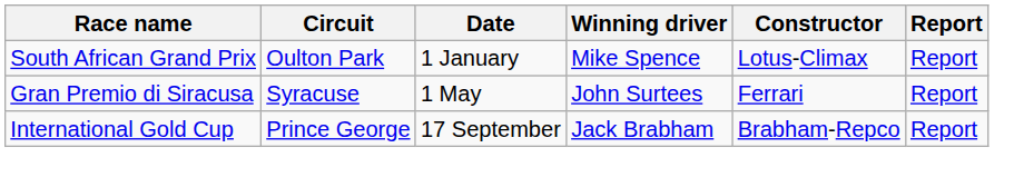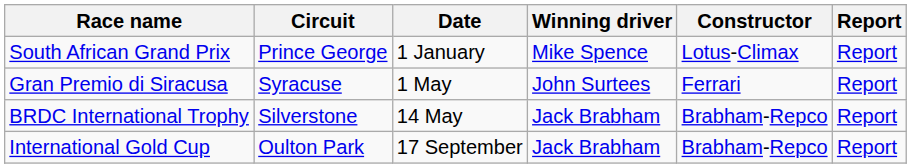South African Grand Prix | Circuit: Oulton Park -> Prince George
+ row: BRDC International Trophy | Silverstone | 14 May | Jack Brabham | Brabham-Repco | Report
International Gold Cup | Circuit: Prince George -> Oulton Park
